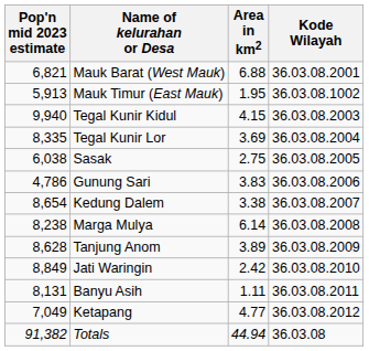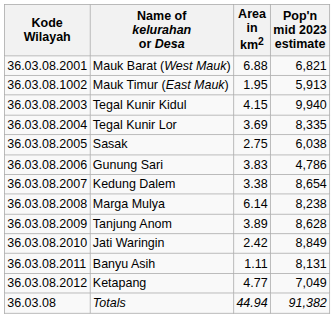columns swapped: Kode Wilayah <-> Pop'n mid 2023 estimate
